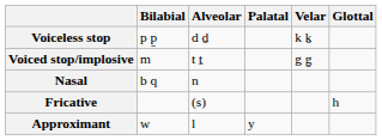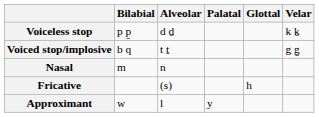columns swapped: Velar <-> Glottal
Voiced stop/implosive | Bilabial: m -> b q
Nasal | Bilabial: b q -> m
